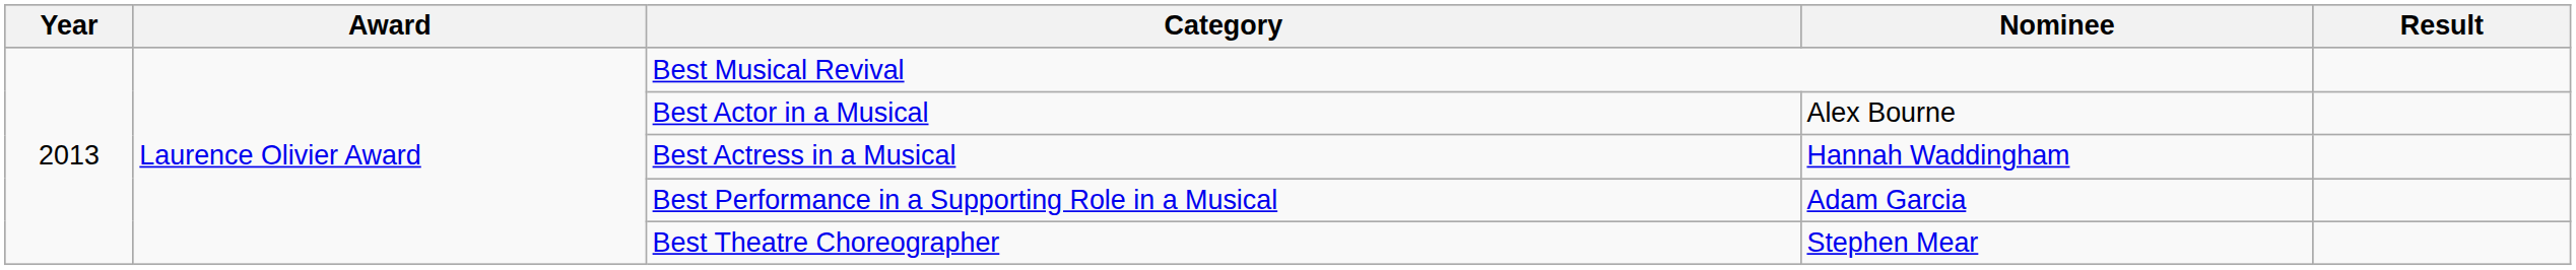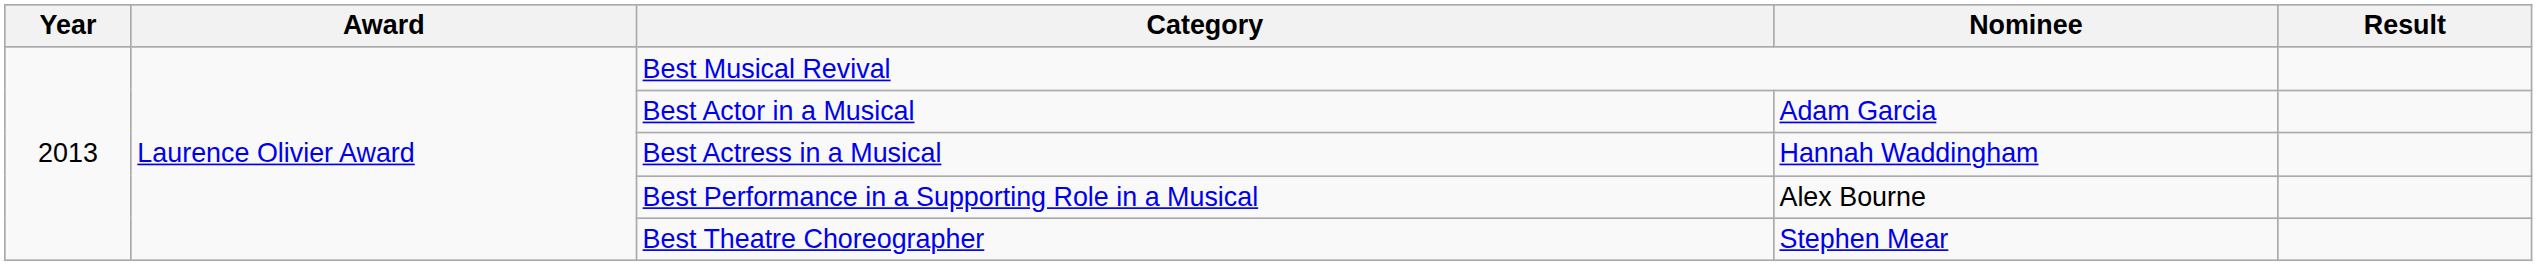Best Actor in a Musical | Nominee: Alex Bourne -> Adam Garcia
Best Performance in a Supporting Role in a Musical | Nominee: Adam Garcia -> Alex Bourne
